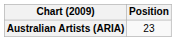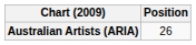Australian Artists (ARIA) | Position: 23 -> 26
